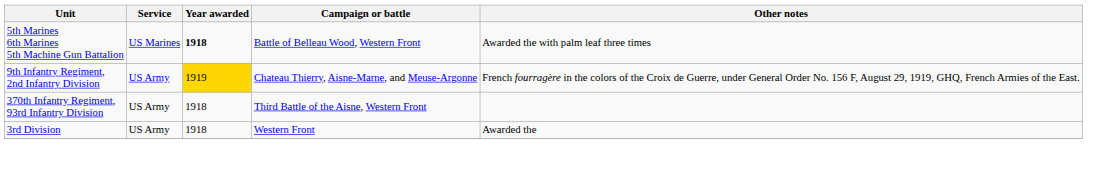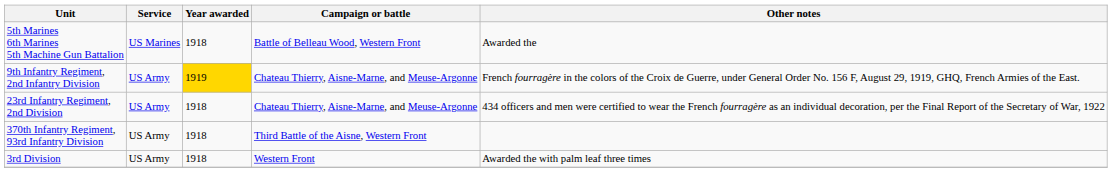5th Marines 6th Marines 5th Machine Gun Battalion | Year awarded: bold -> normal
5th Marines 6th Marines 5th Machine Gun Battalion | Other notes: Awarded the with palm leaf three times -> Awarded the
+ row: 23rd Infantry Regiment, 2nd Division | US Army | 1918 | Chateau Thierry, Aisne-Marne, and Meuse-Argonne | 434 officers and men were certified to wear the French fourragère as an individual decoration, per the Final Report of the Secretary of War, 1922
3rd Division | Other notes: Awarded the -> Awarded the with palm leaf three times
